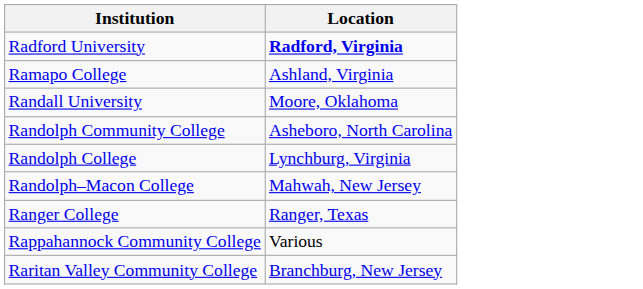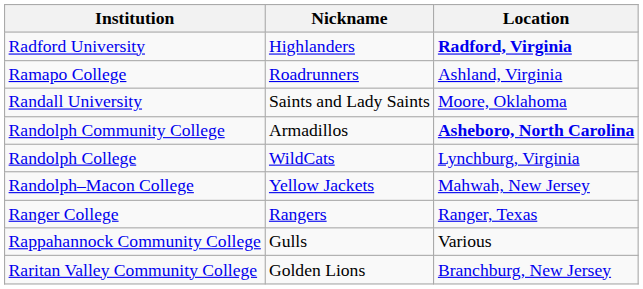+ column: Nickname | Highlanders | Roadrunners | Saints and Lady Saints | Armadillos | WildCats | Yellow Jackets | Rangers | Gulls | Golden Lions
Randolph Community College | Location: normal -> bold
